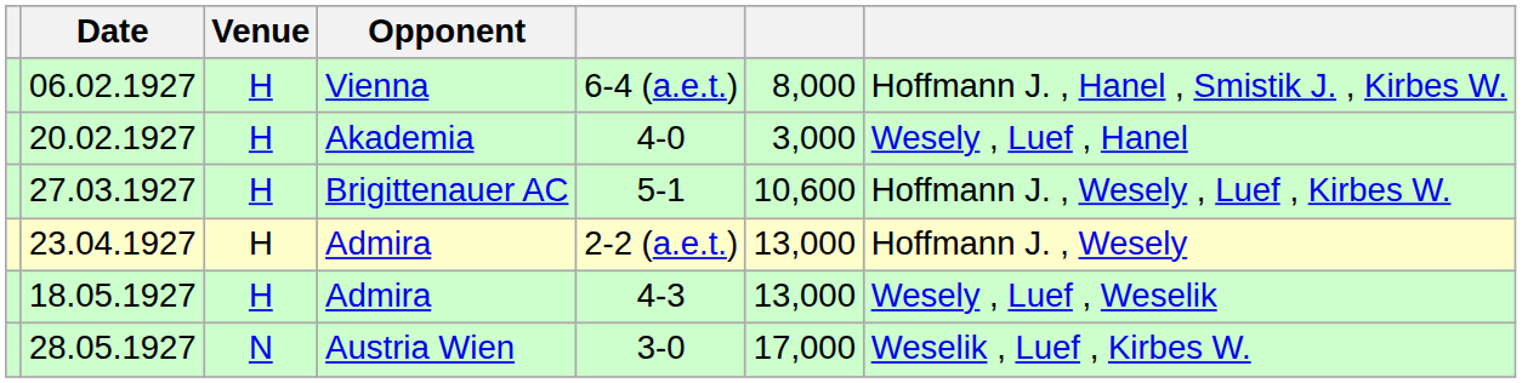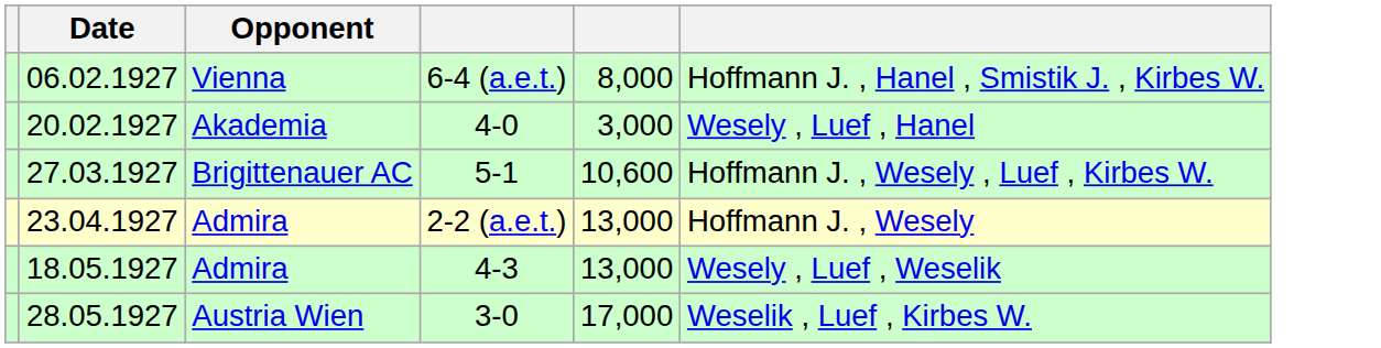- column: Venue | H | H | H | H | H | N
